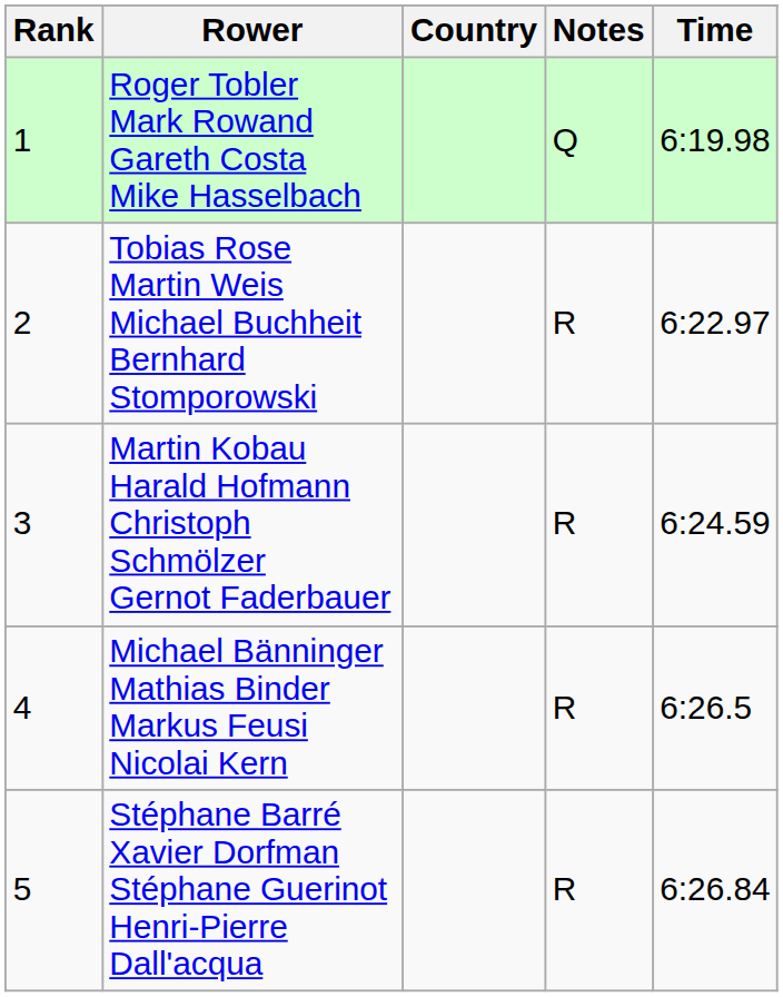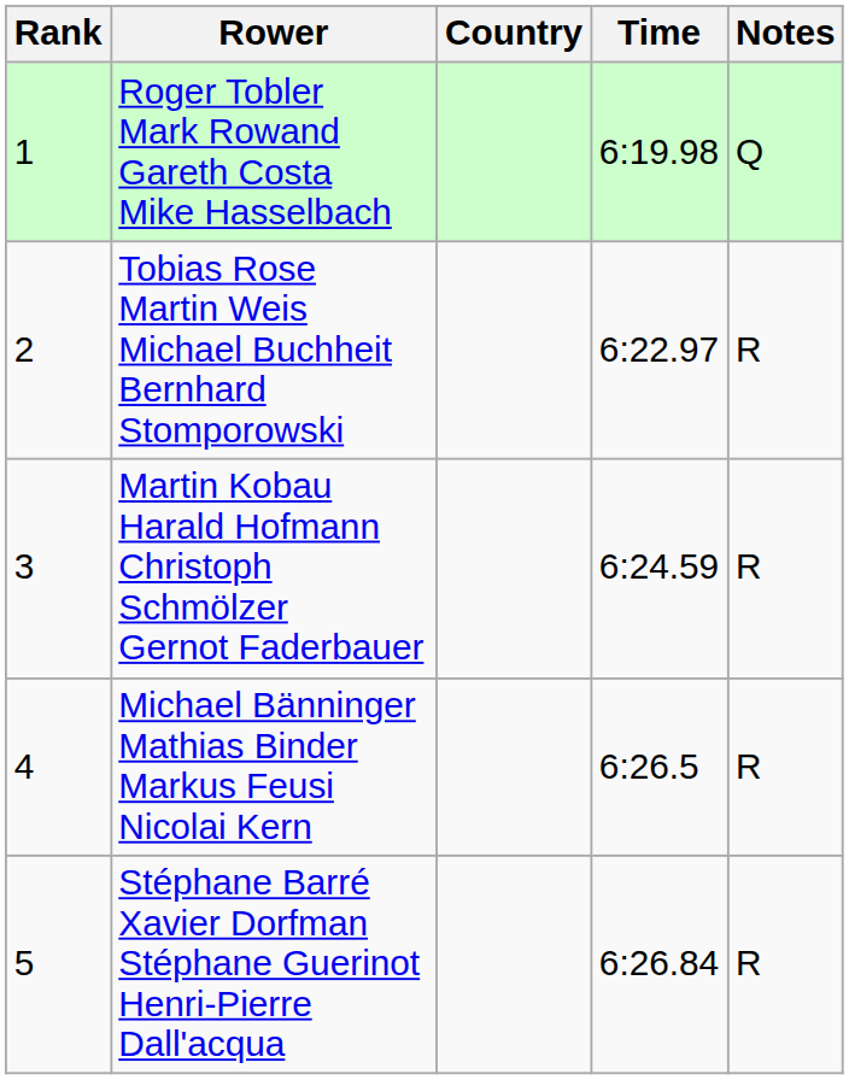columns swapped: Time <-> Notes
